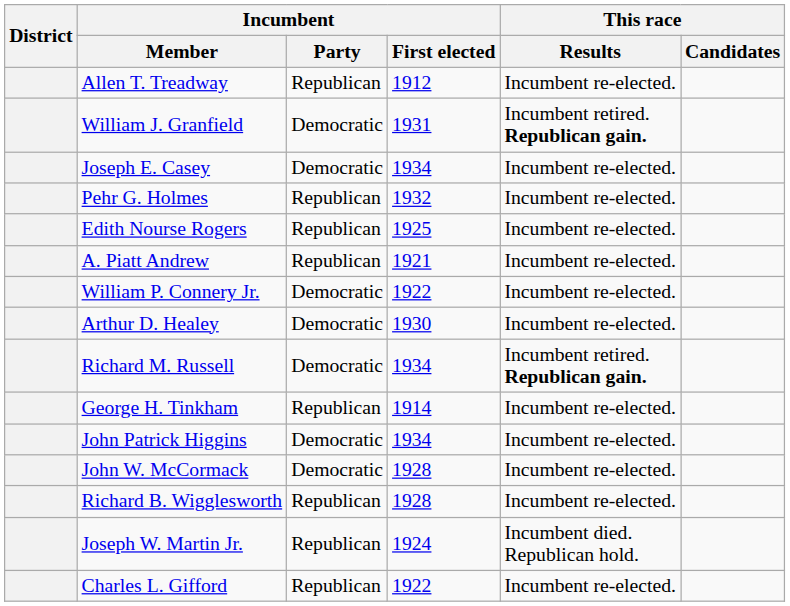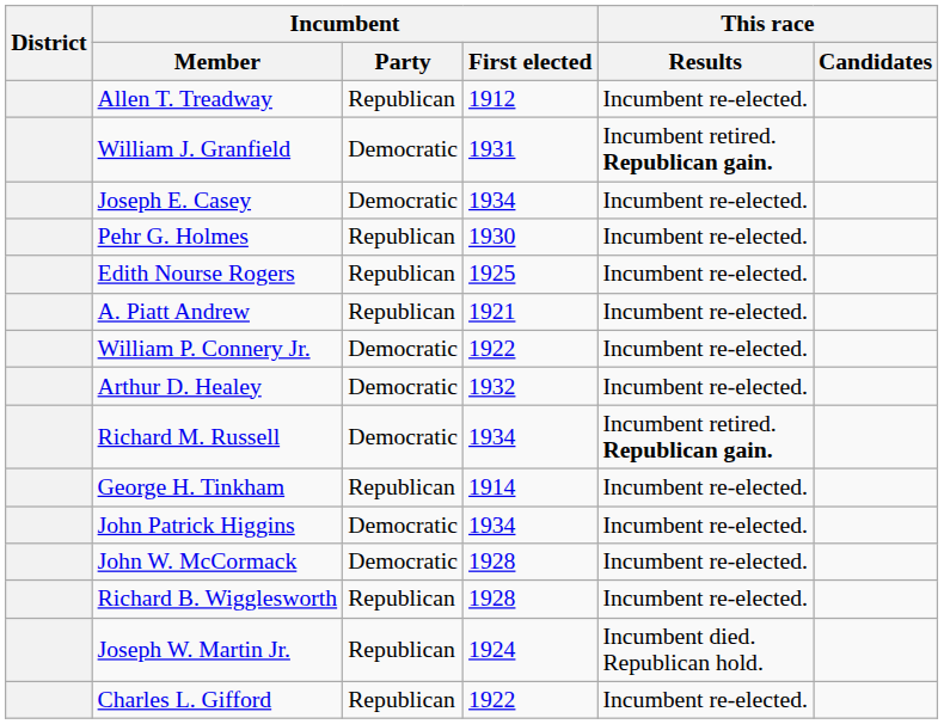Pehr G. Holmes | Incumbent / First elected: 1932 -> 1930
Arthur D. Healey | Incumbent / First elected: 1930 -> 1932
